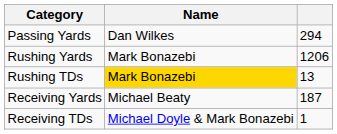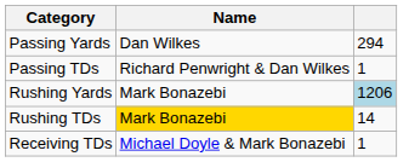+ row: Passing TDs | Richard Penwright & Dan Wilkes | 1
Rushing Yards | column 3: no background -> lightblue background
Rushing TDs | column 3: 13 -> 14
- row: Receiving Yards | Michael Beaty | 187
